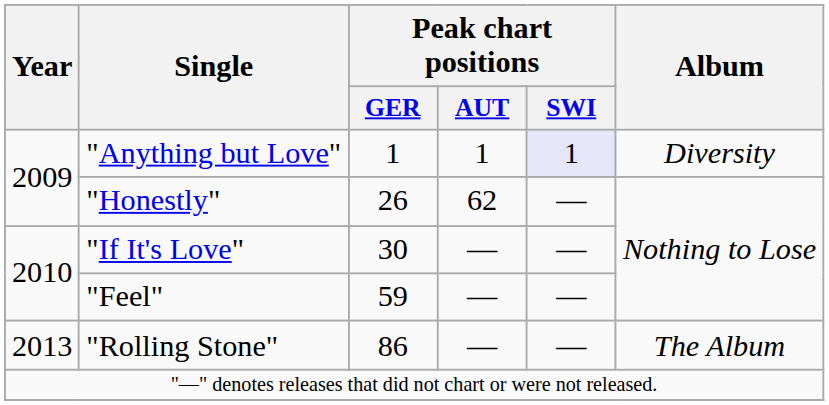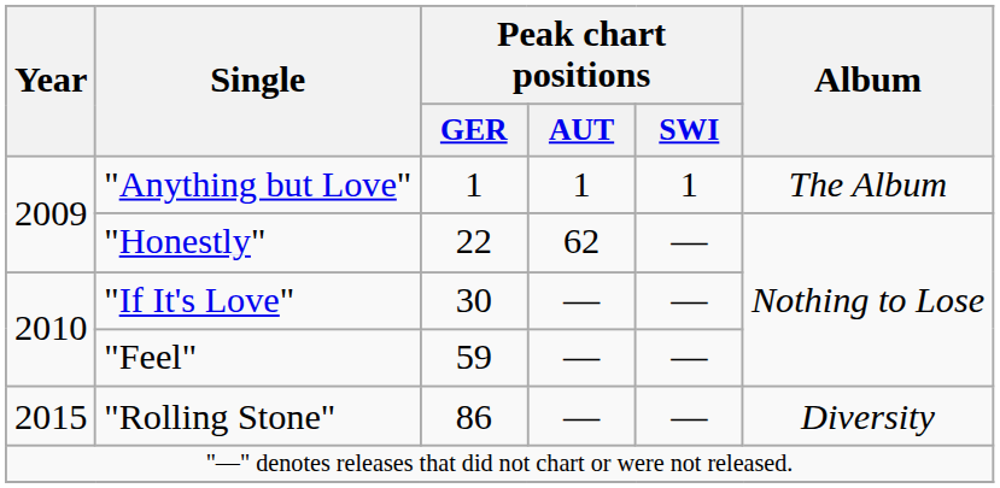"Anything but Love" | Peak chart positions / SWI: lavender background -> no background
"Anything but Love" | Album: Diversity -> The Album
"Honestly" | Peak chart positions / GER: 26 -> 22
"Rolling Stone" | Year: 2013 -> 2015
"Rolling Stone" | Album: The Album -> Diversity
